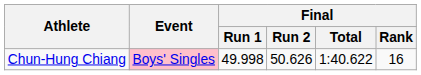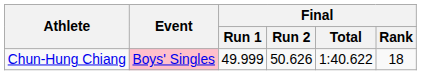Chun-Hung Chiang | Final / Run 1: 49.998 -> 49.999
Chun-Hung Chiang | Final / Rank: 16 -> 18
